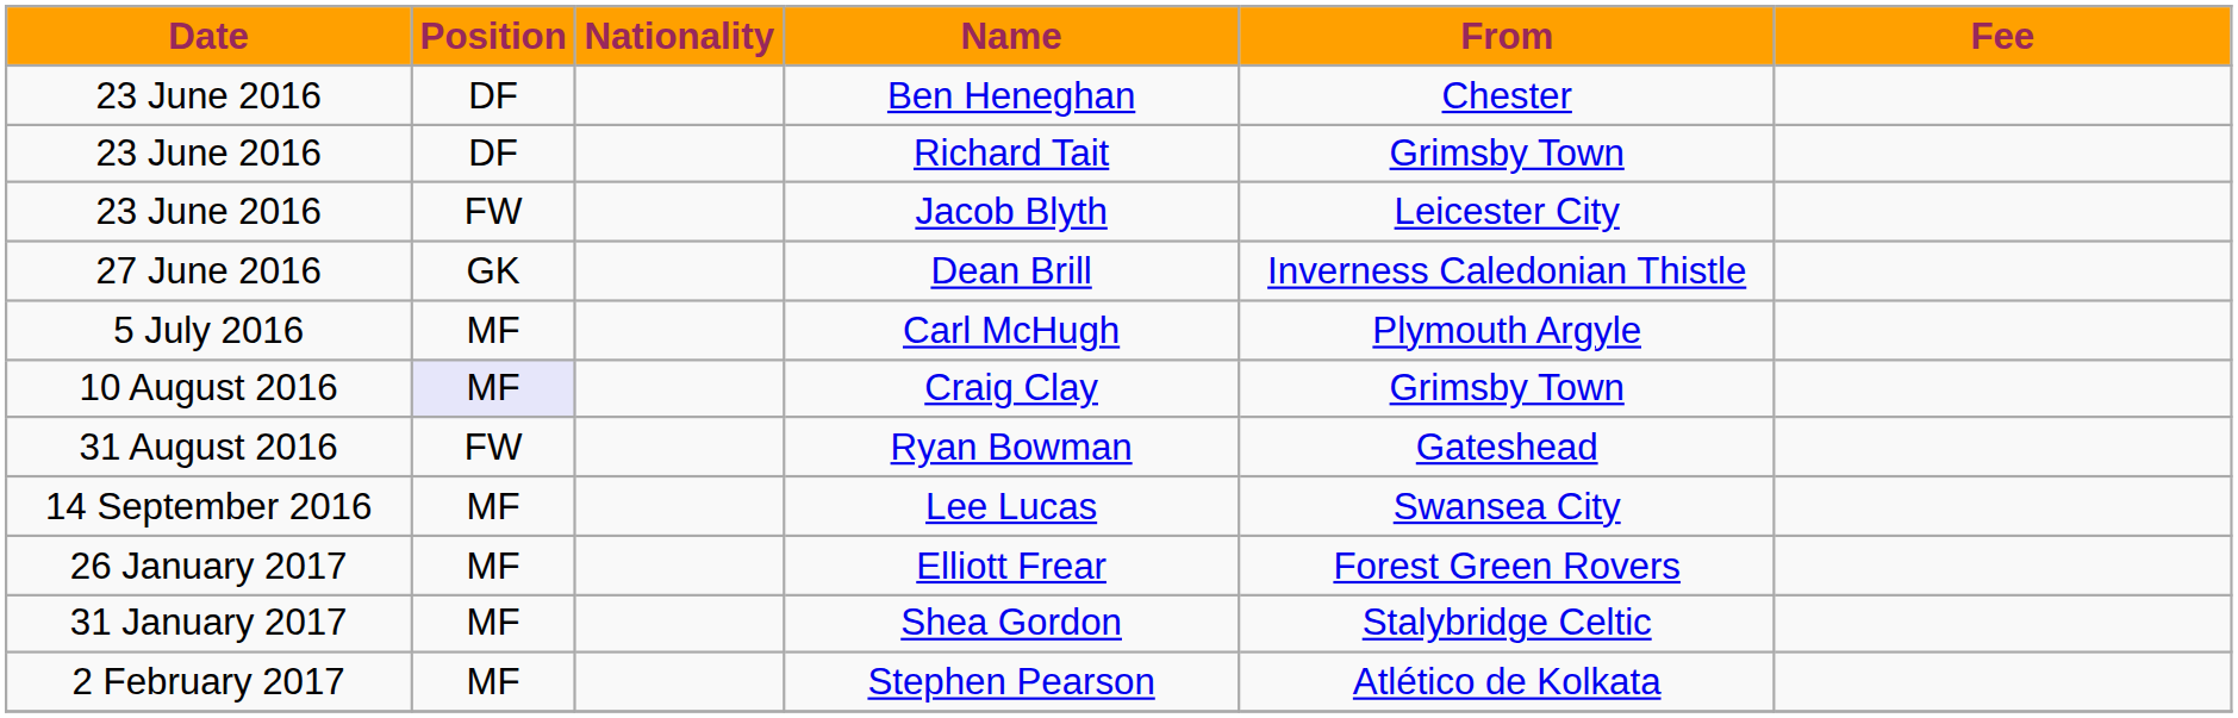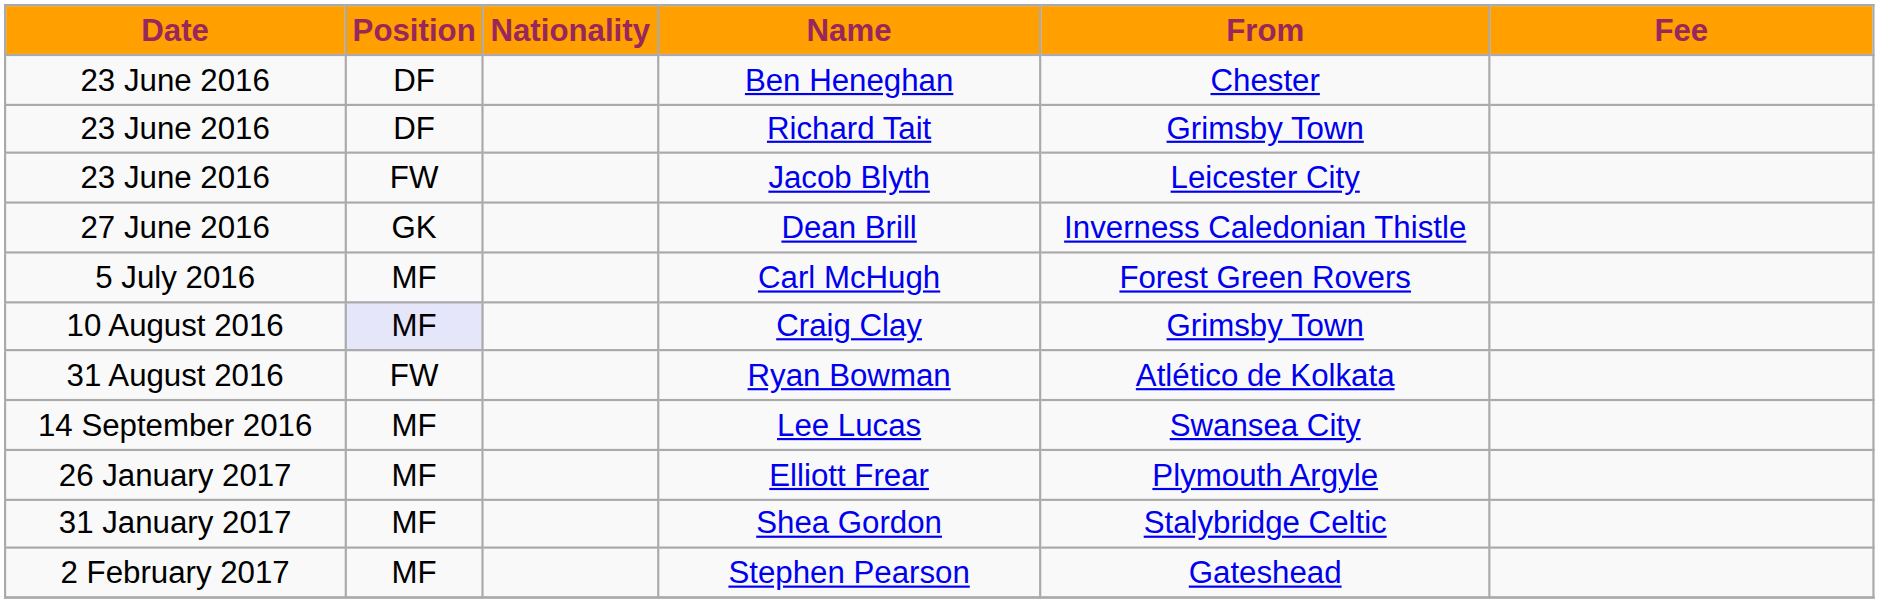Carl McHugh | From: Plymouth Argyle -> Forest Green Rovers
Ryan Bowman | From: Gateshead -> Atlético de Kolkata
Elliott Frear | From: Forest Green Rovers -> Plymouth Argyle
Stephen Pearson | From: Atlético de Kolkata -> Gateshead
